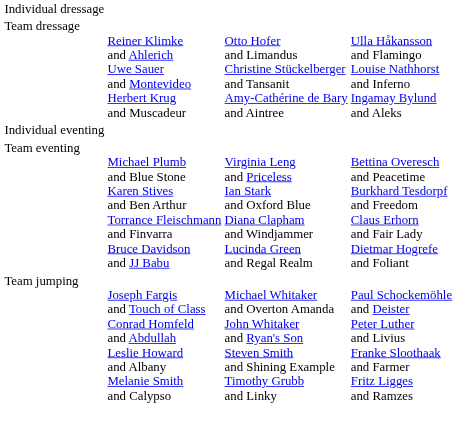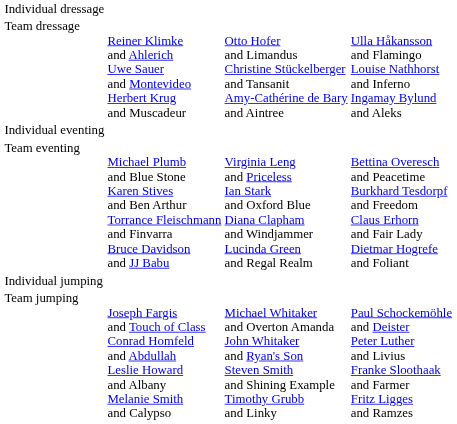+ row: Individual jumping
